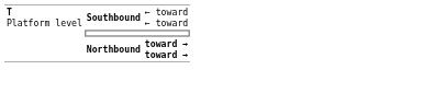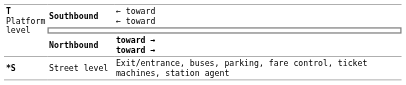+ row: *S | Street level | Exit/entrance, buses, parking, fare control, ticket machines, station agent
